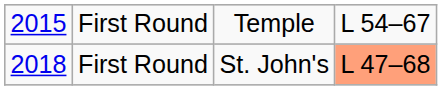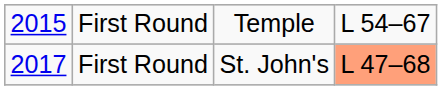First Round / St. John's | column 1: 2018 -> 2017
